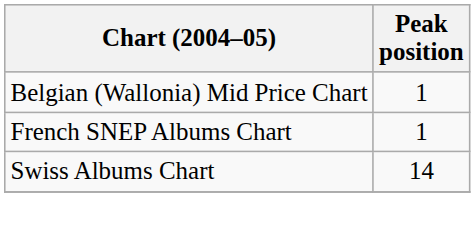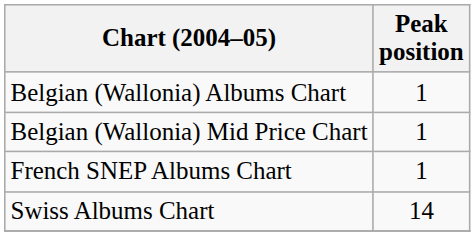+ row: Belgian (Wallonia) Albums Chart | 1
